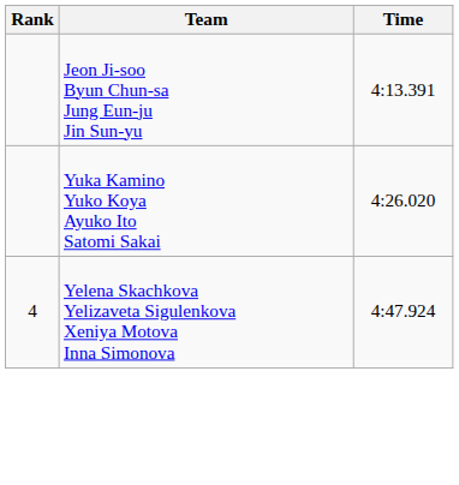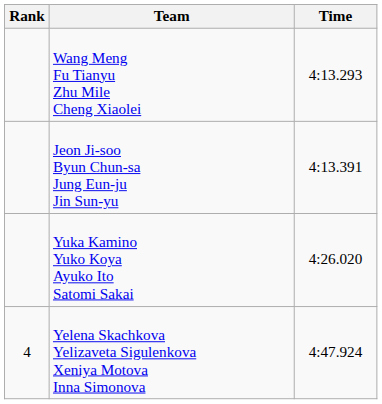+ row: Wang Meng Fu Tianyu Zhu Mile Cheng Xiaolei | 4:13.293
